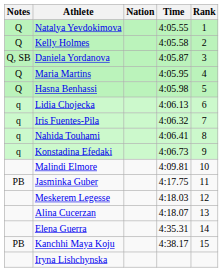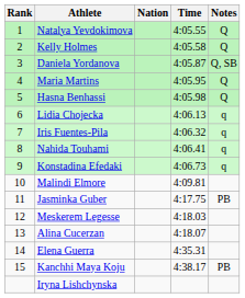columns swapped: Rank <-> Notes
